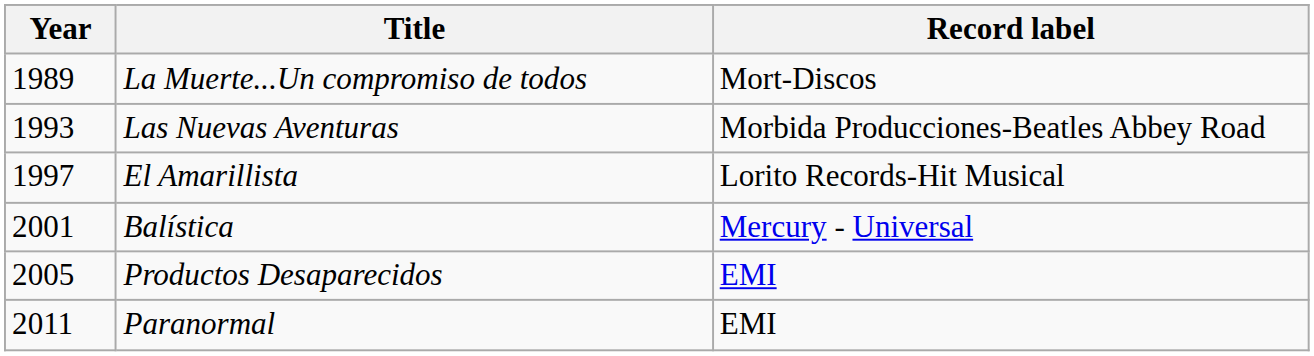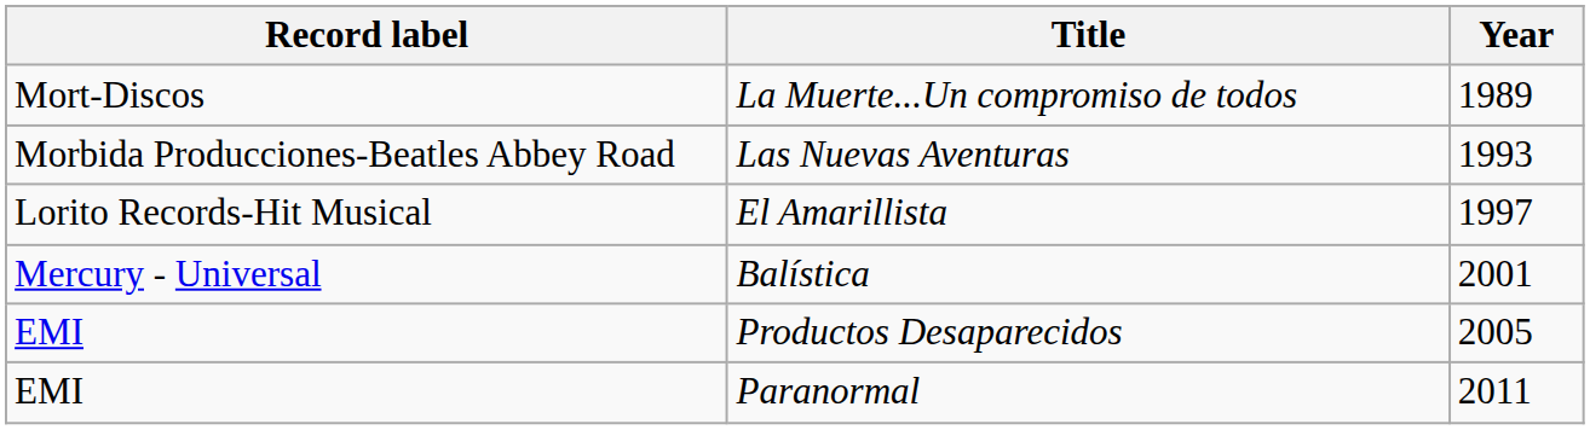columns swapped: Year <-> Record label
